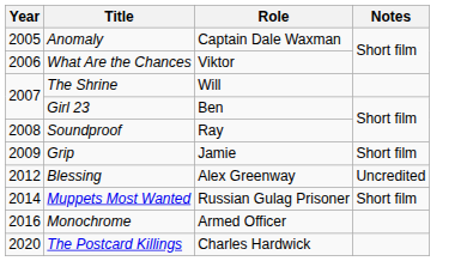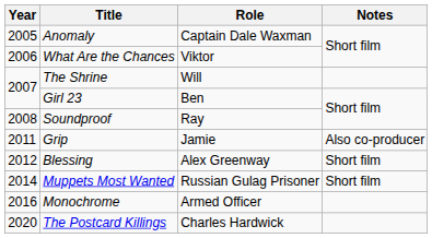Grip | Year: 2009 -> 2011
Grip | Notes: Short film -> Also co-producer
Blessing | Notes: Uncredited -> Short film
